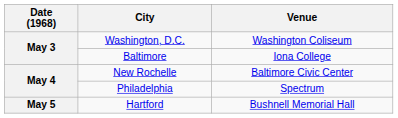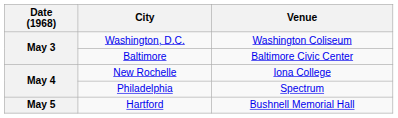Baltimore | Venue: Iona College -> Baltimore Civic Center
New Rochelle | Venue: Baltimore Civic Center -> Iona College
